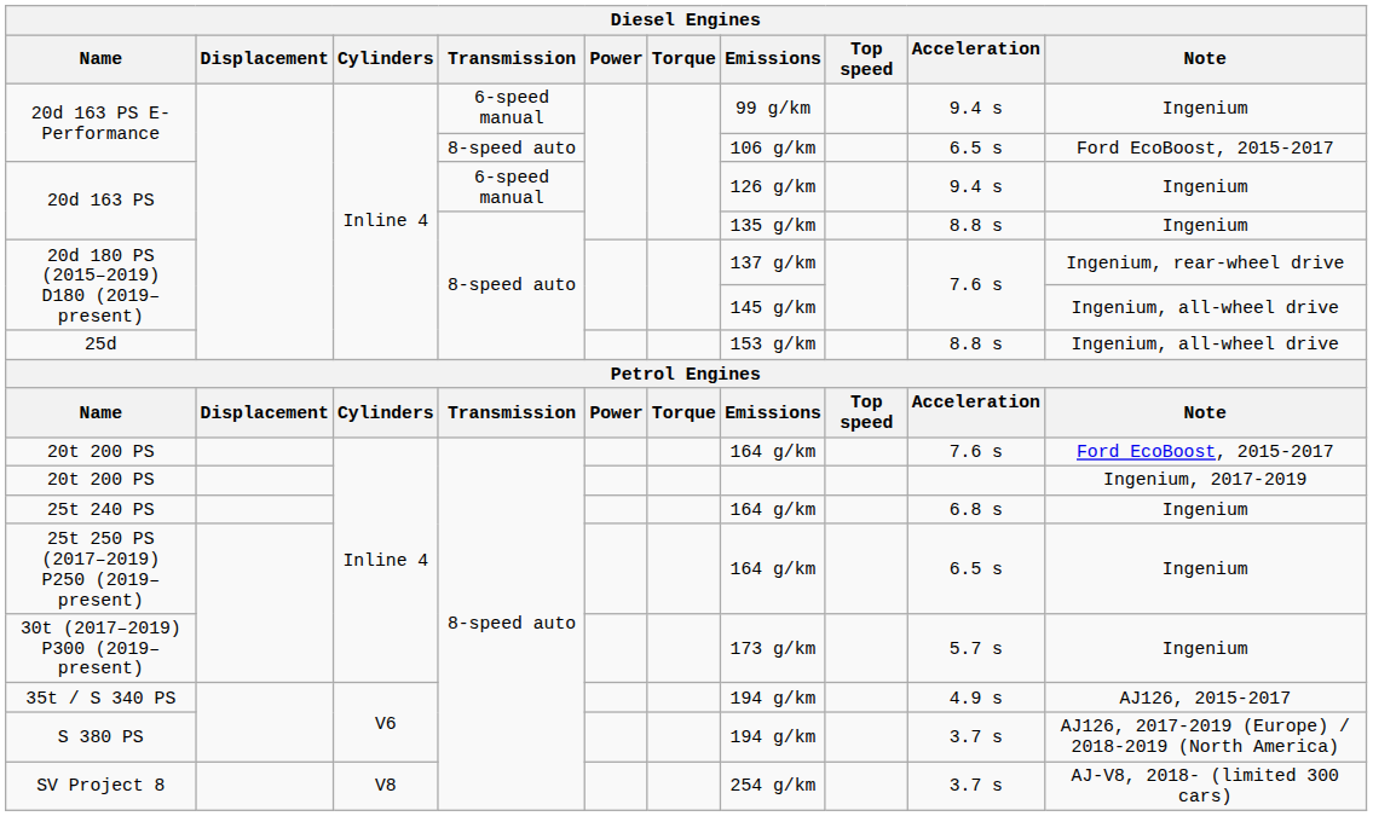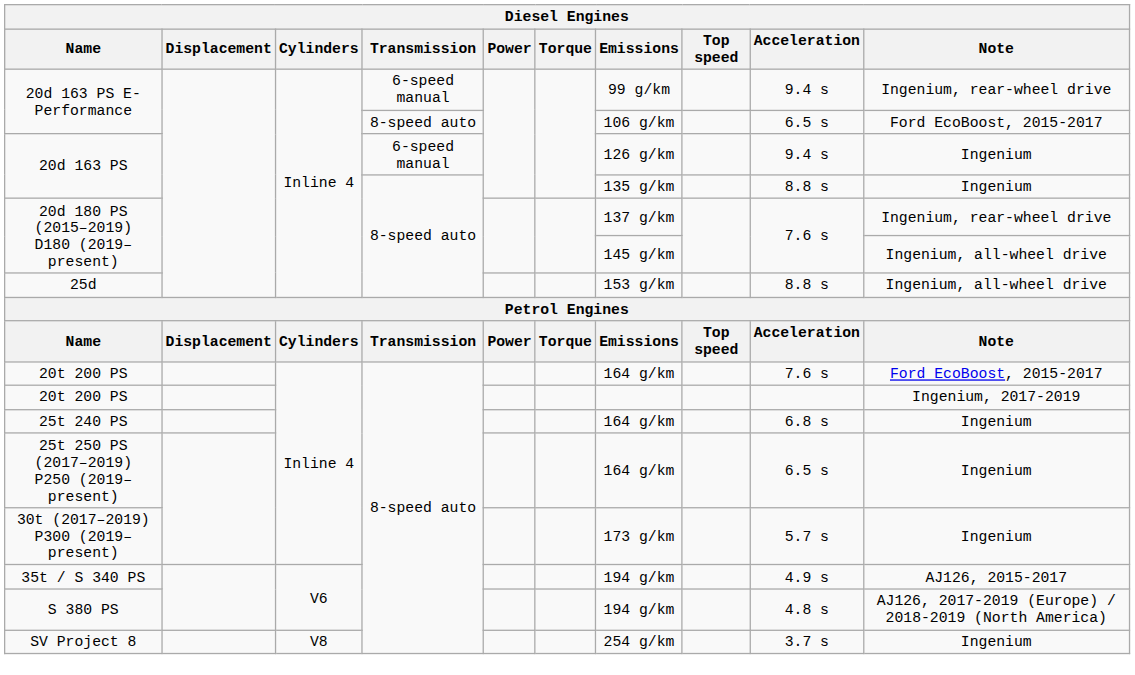20d 163 PS E-Performance / 6-speed manual | Note: Ingenium -> Ingenium, rear-wheel drive
S 380 PS | Acceleration: 3.7 s -> 4.8 s
SV Project 8 | Note: AJ-V8, 2018- (limited 300 cars) -> Ingenium
